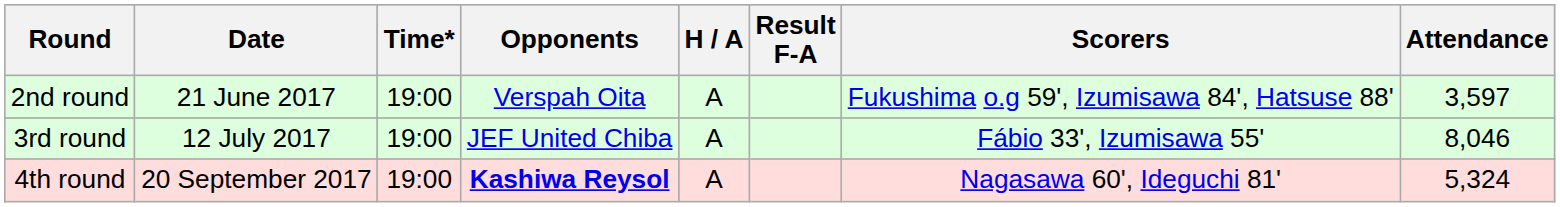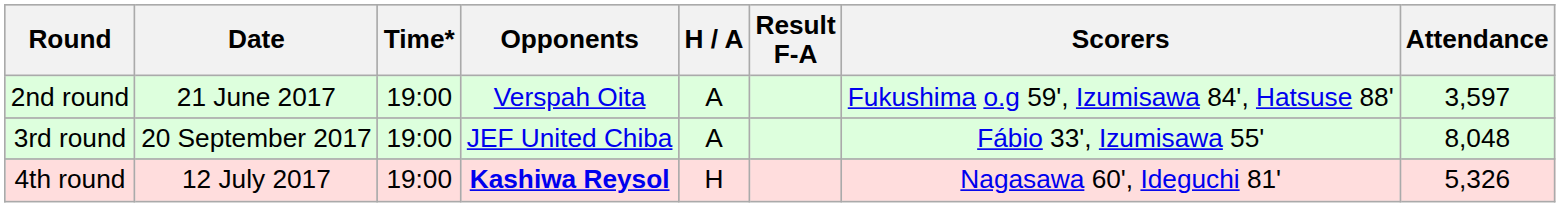3rd round | Date: 12 July 2017 -> 20 September 2017
3rd round | Attendance: 8,046 -> 8,048
4th round | Date: 20 September 2017 -> 12 July 2017
4th round | H / A: A -> H
4th round | Attendance: 5,324 -> 5,326
